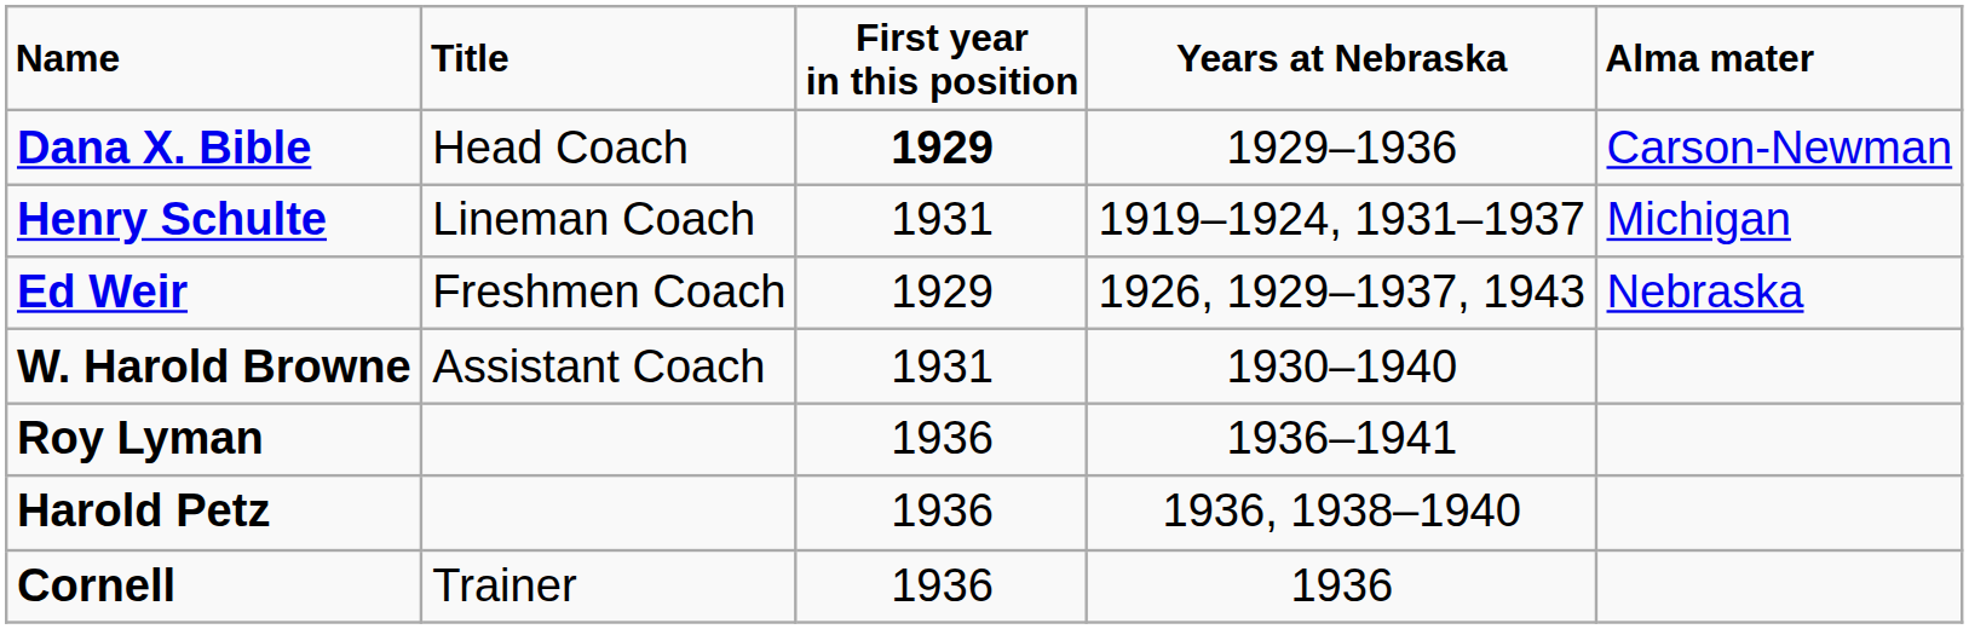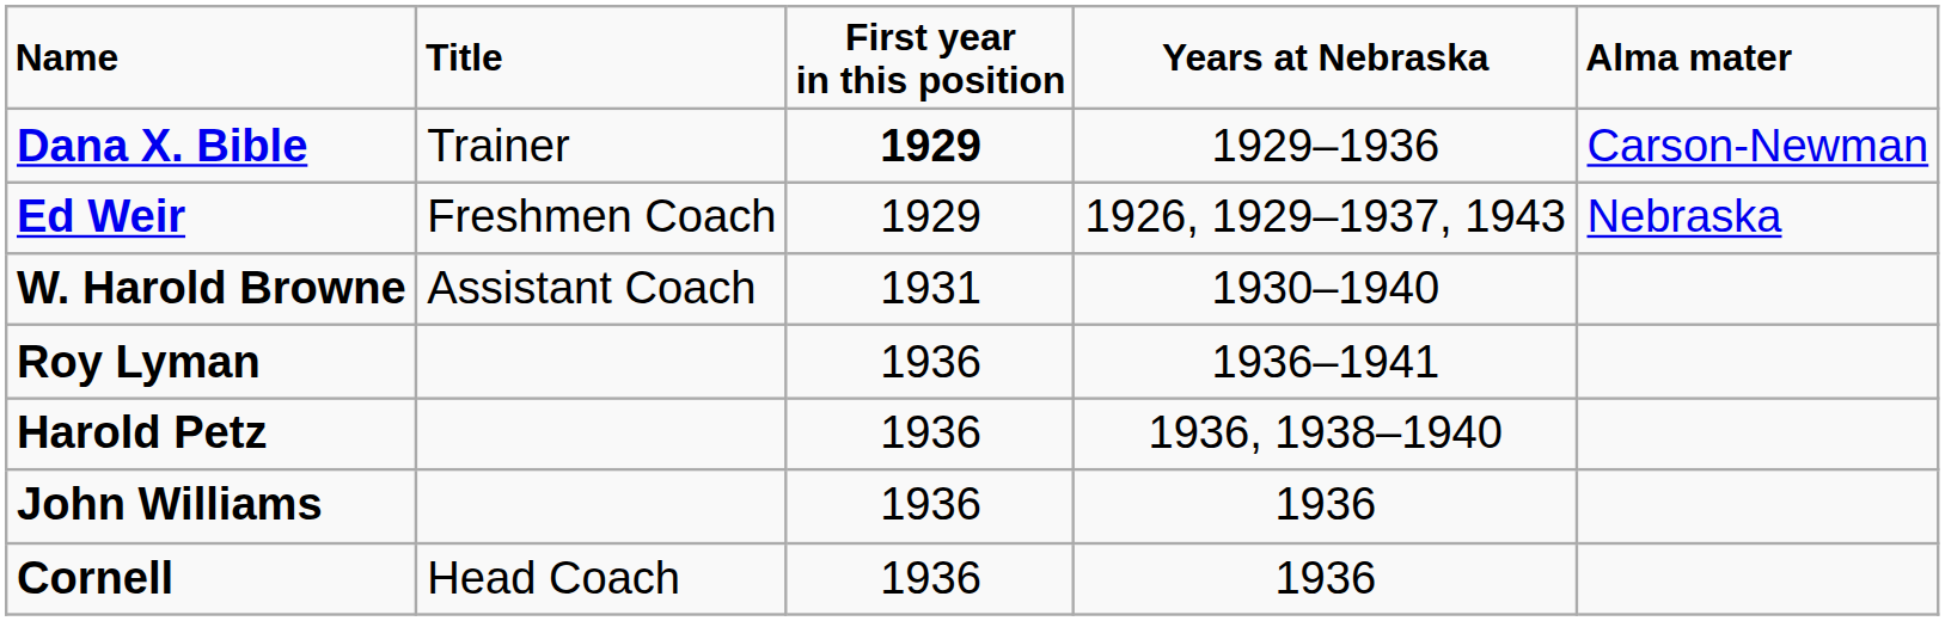Dana X. Bible | Title: Head Coach -> Trainer
- row: Henry Schulte | Lineman Coach | 1931 | 1919–1924, 1931–1937 | Michigan
+ row: John Williams | 1936 | 1936
Cornell | Title: Trainer -> Head Coach
